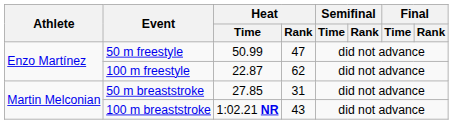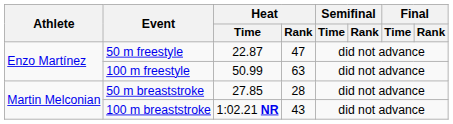50 m freestyle | Heat / Time: 50.99 -> 22.87
100 m freestyle | Heat / Time: 22.87 -> 50.99
100 m freestyle | Heat / Rank: 62 -> 63
50 m breaststroke | Heat / Rank: 31 -> 28
